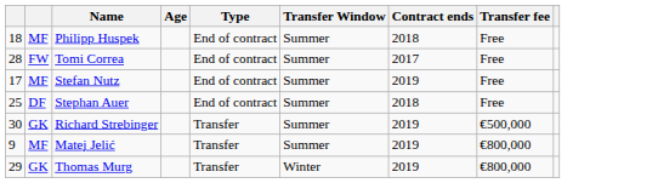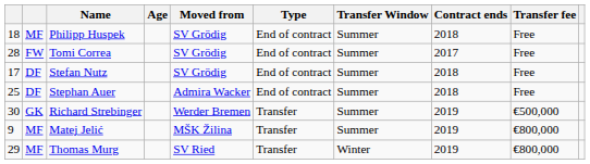+ column: Moved from | SV Grödig | SV Grödig | SV Grödig | Admira Wacker | Werder Bremen | MŠK Žilina | SV Ried
Stefan Nutz | column 2: MF -> DF
Stefan Nutz | Contract ends: 2019 -> 2018
Thomas Murg | column 2: GK -> MF
